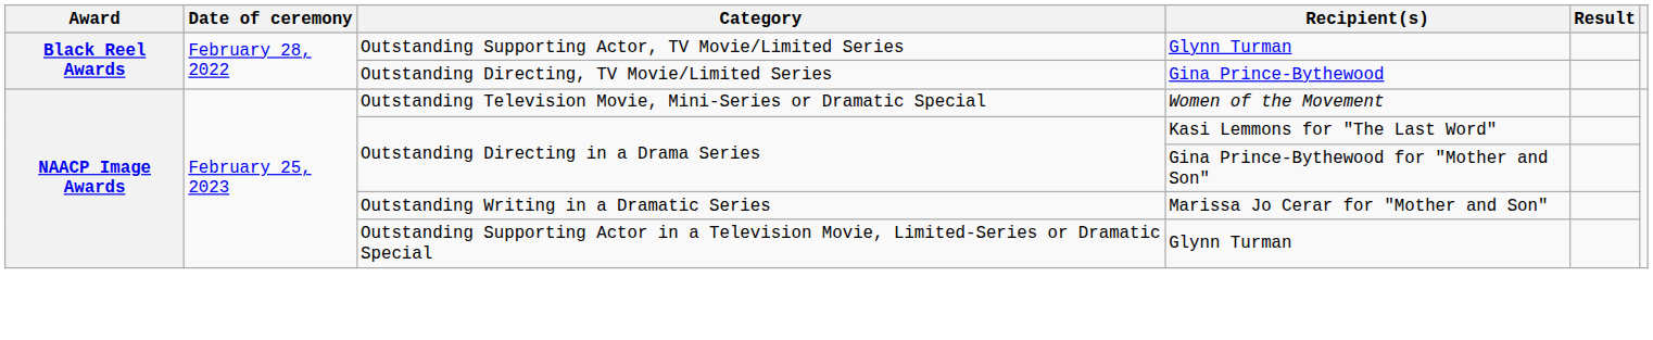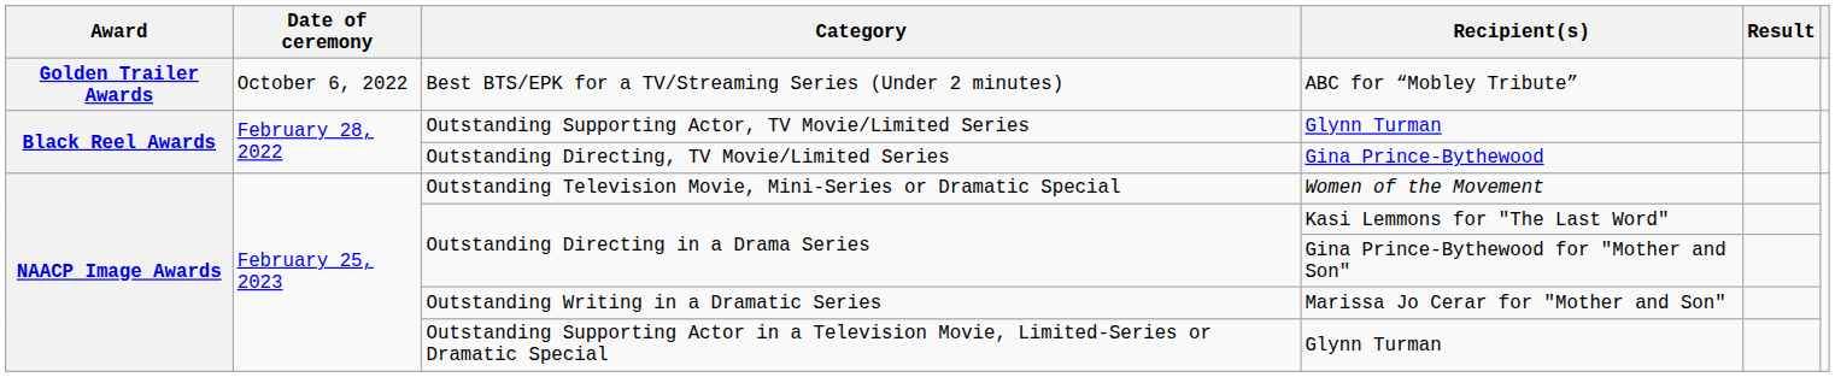+ row: Golden Trailer Awards | October 6, 2022 | Best BTS/EPK for a TV/Streaming Series (Under 2 minutes) | ABC for “Mobley Tribute”
